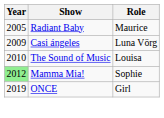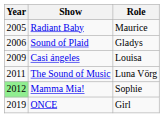+ row: 2006 | Sound of Plaid | Gladys
Casi ángeles | Role: Luna Vörg -> Louisa
The Sound of Music | Year: 2010 -> 2011
The Sound of Music | Role: Louisa -> Luna Vörg
